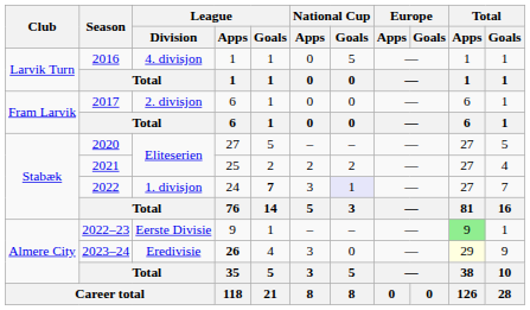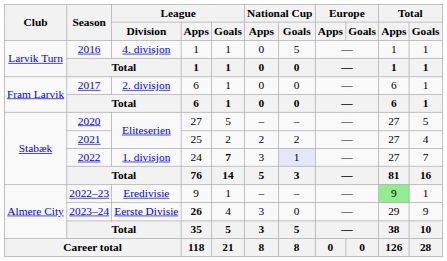2022–23 | League / Division: Eerste Divisie -> Eredivisie
2023–24 | League / Division: Eredivisie -> Eerste Divisie
2023–24 | Total / Apps: lightyellow background -> no background
